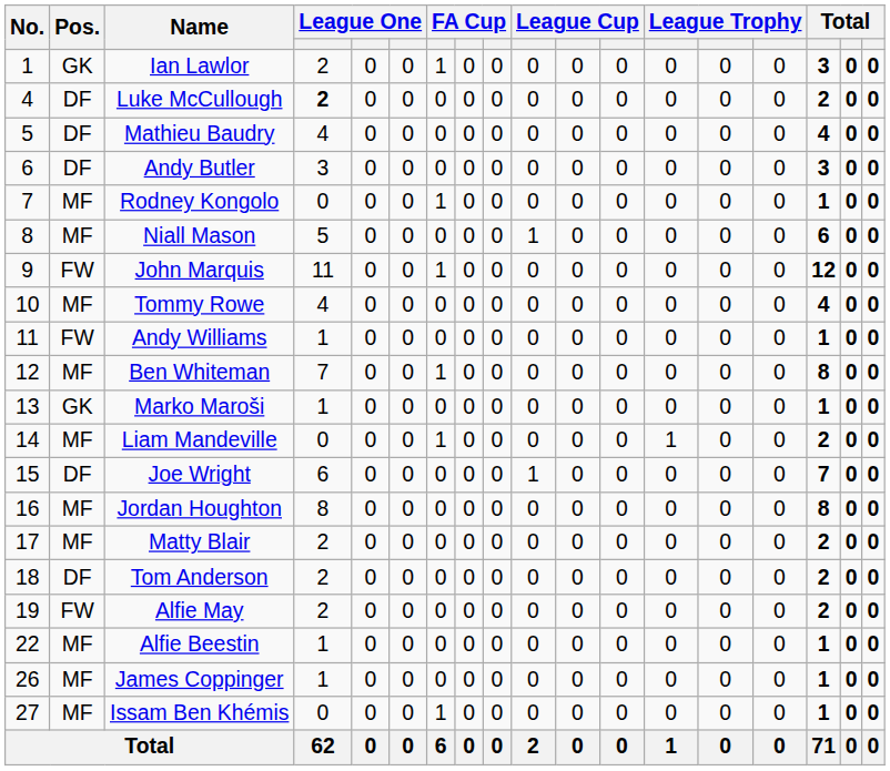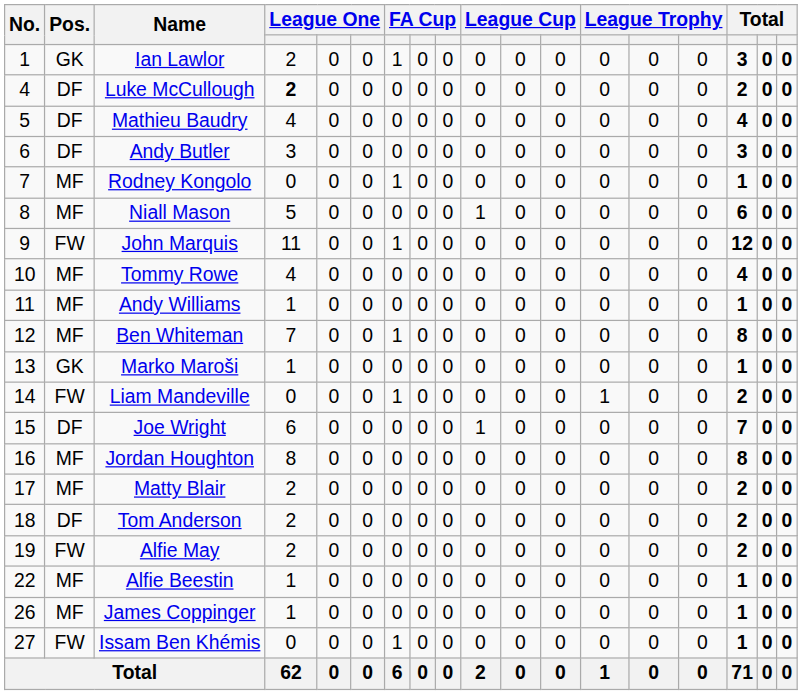Andy Williams | Pos.: FW -> MF
Liam Mandeville | Pos.: MF -> FW
Issam Ben Khémis | Pos.: MF -> FW
